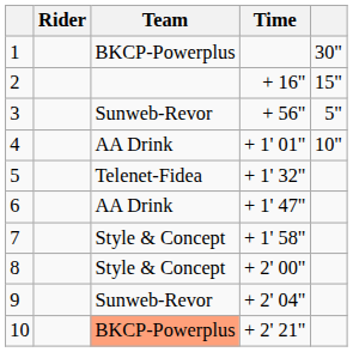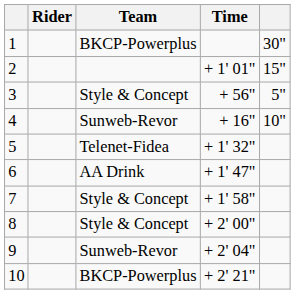2 | Time: + 16" -> + 1' 01"
3 | Team: Sunweb-Revor -> Style & Concept
4 | Team: AA Drink -> Sunweb-Revor
4 | Time: + 1' 01" -> + 16"
10 | Team: lightsalmon background -> no background
